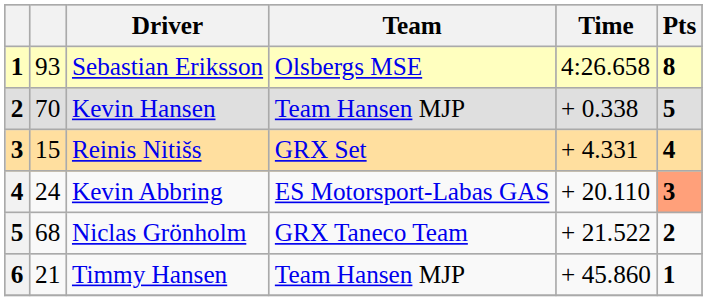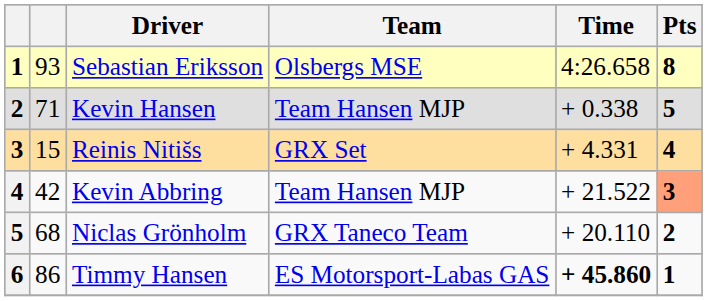Kevin Hansen | column 2: 70 -> 71
Kevin Abbring | column 2: 24 -> 42
Kevin Abbring | Team: ES Motorsport-Labas GAS -> Team Hansen MJP
Kevin Abbring | Time: + 20.110 -> + 21.522
Niclas Grönholm | Time: + 21.522 -> + 20.110
Timmy Hansen | column 2: 21 -> 86
Timmy Hansen | Team: Team Hansen MJP -> ES Motorsport-Labas GAS
Timmy Hansen | Time: normal -> bold
